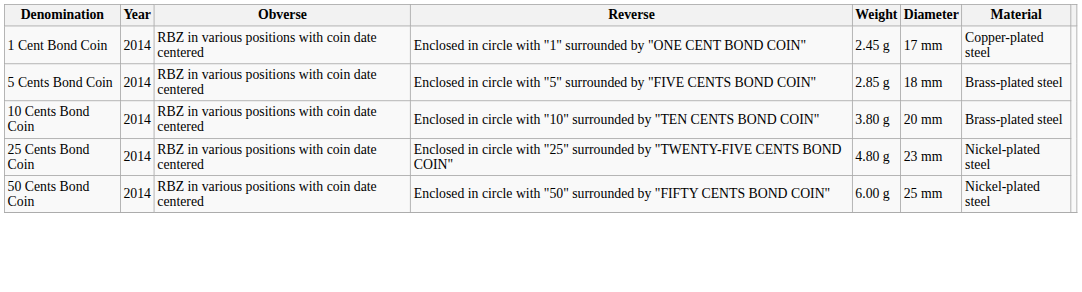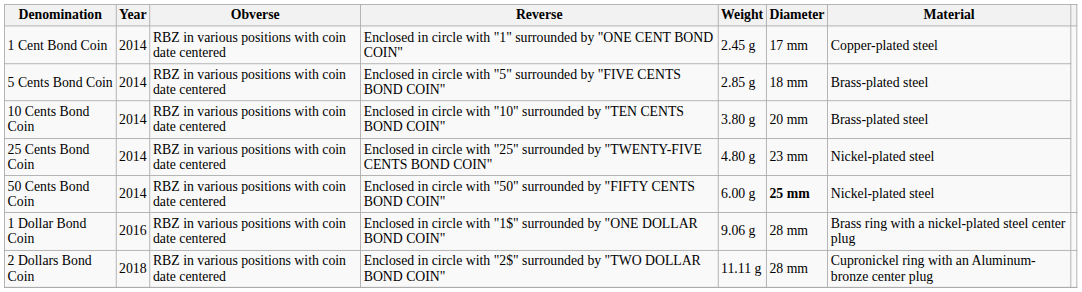50 Cents Bond Coin | Diameter: normal -> bold
+ row: 1 Dollar Bond Coin | 2016 | RBZ in various positions with coin date centered | Enclosed in circle with "1$" surrounded by "ONE DOLLAR BOND COIN" | 9.06 g | 28 mm | Brass ring with a nickel-plated steel center plug
+ row: 2 Dollars Bond Coin | 2018 | RBZ in various positions with coin date centered | Enclosed in circle with "2$" surrounded by "TWO DOLLAR BOND COIN" | 11.11 g | 28 mm | Cupronickel ring with an Aluminum-bronze center plug
